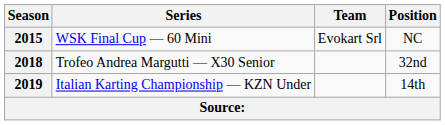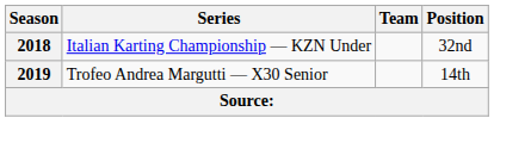- row: 2015 | WSK Final Cup — 60 Mini | Evokart Srl | NC
2018 | Series: Trofeo Andrea Margutti — X30 Senior -> Italian Karting Championship — KZN Under
2019 | Series: Italian Karting Championship — KZN Under -> Trofeo Andrea Margutti — X30 Senior
